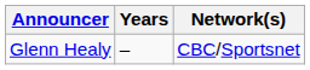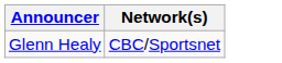- column: Years | –
